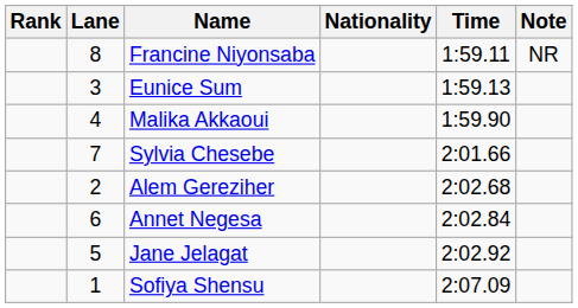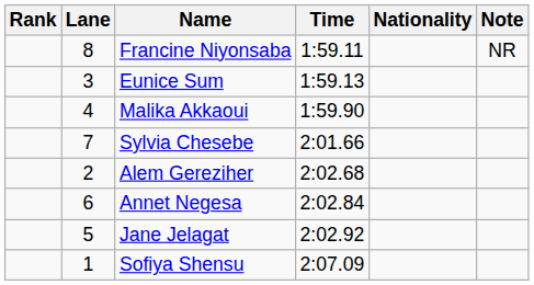columns swapped: Nationality <-> Time
